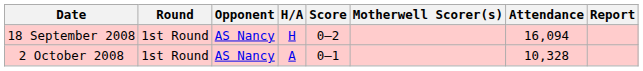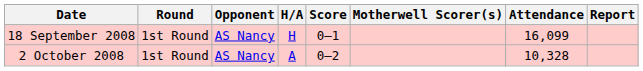18 September 2008 | Score: 0–2 -> 0–1
18 September 2008 | Attendance: 16,094 -> 16,099
2 October 2008 | Score: 0–1 -> 0–2
